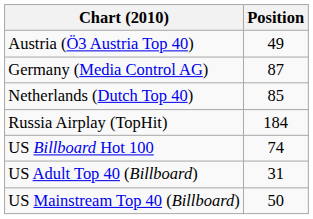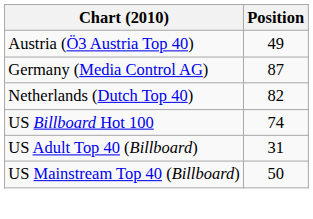Netherlands (Dutch Top 40) | Position: 85 -> 82
- row: Russia Airplay (TopHit) | 184
